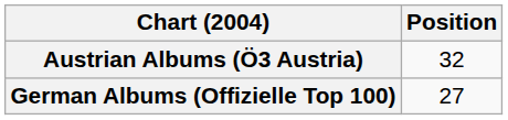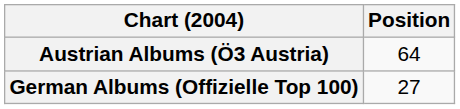Austrian Albums (Ö3 Austria) | Position: 32 -> 64
